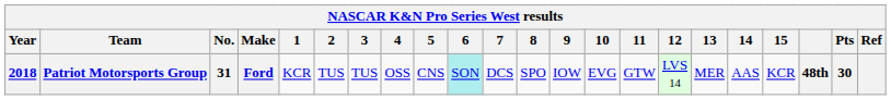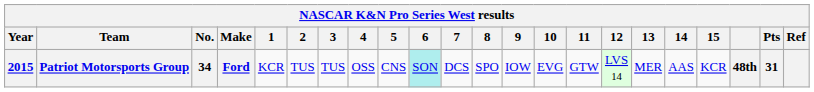Patriot Motorsports Group | Year: 2018 -> 2015
Patriot Motorsports Group | No.: 31 -> 34
Patriot Motorsports Group | Pts: 30 -> 31
